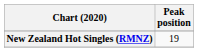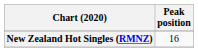New Zealand Hot Singles (RMNZ) | Peak position: 19 -> 16
